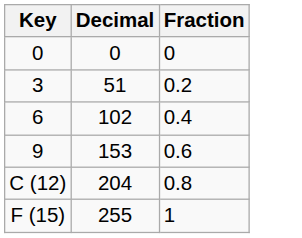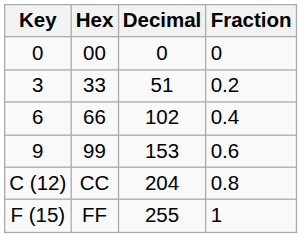+ column: Hex | 00 | 33 | 66 | 99 | CC | FF
